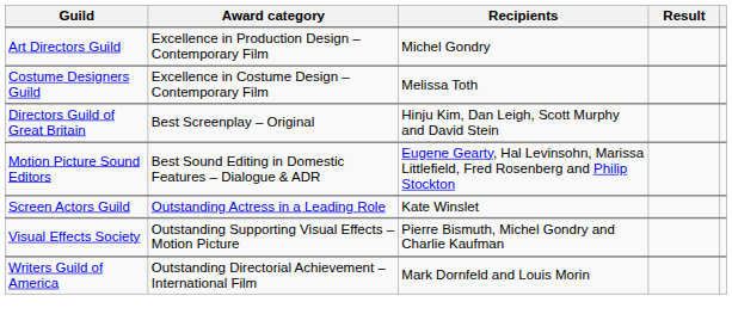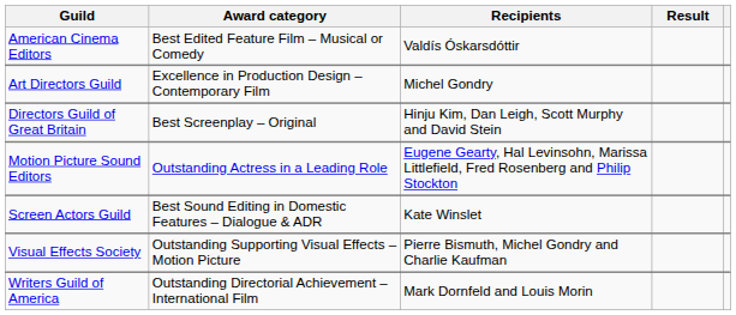+ row: American Cinema Editors | Best Edited Feature Film – Musical or Comedy | Valdís Óskarsdóttir
- row: Costume Designers Guild | Excellence in Costume Design – Contemporary Film | Melissa Toth
Motion Picture Sound Editors | Award category: Best Sound Editing in Domestic Features – Dialogue & ADR -> Outstanding Actress in a Leading Role
Screen Actors Guild | Award category: Outstanding Actress in a Leading Role -> Best Sound Editing in Domestic Features – Dialogue & ADR
